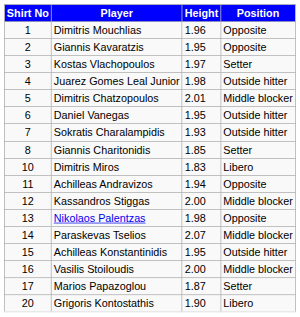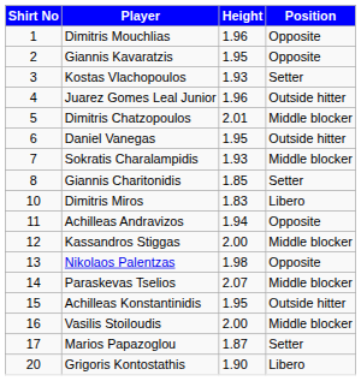Kostas Vlachopoulos | Height: 1.97 -> 1.93
Juarez Gomes Leal Junior | Height: 1.98 -> 1.96
Sokratis Charalampidis | Position: Outside hitter -> Middle blocker
